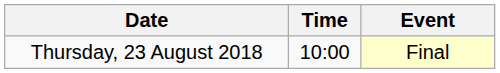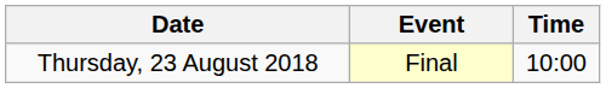columns swapped: Time <-> Event
